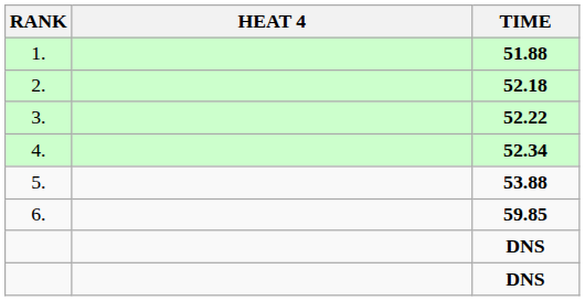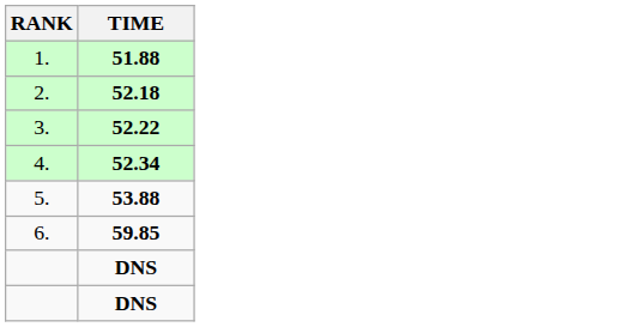- column: HEAT 4
